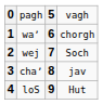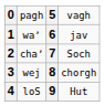1 | column 4: chorgh -> jav
2 | column 2: wej -> chaʼ
3 | column 2: chaʼ -> wej
3 | column 4: jav -> chorgh
